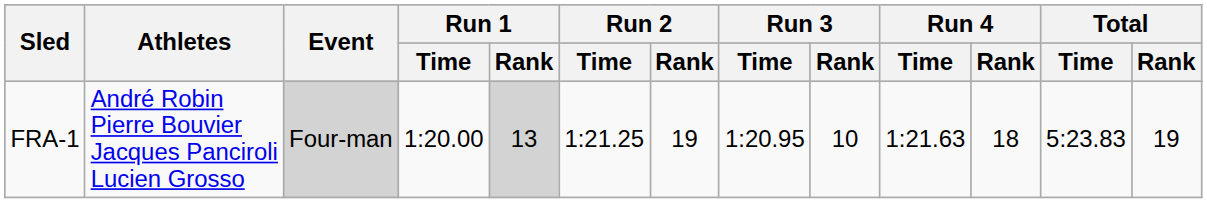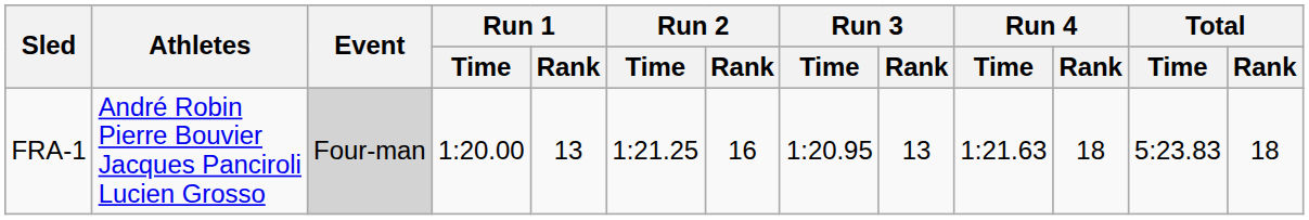FRA-1 | Run 1 / Rank: lightgrey background -> no background
FRA-1 | Run 2 / Rank: 19 -> 16
FRA-1 | Run 3 / Rank: 10 -> 13
FRA-1 | Total / Rank: 19 -> 18
